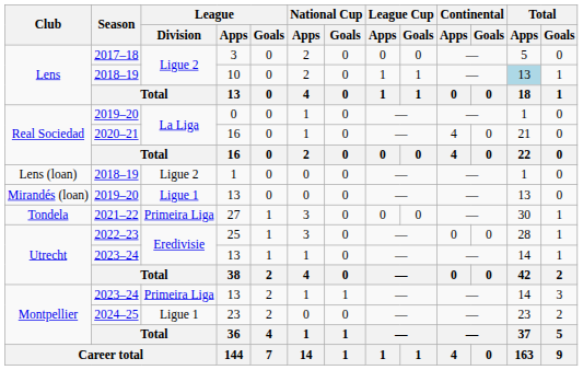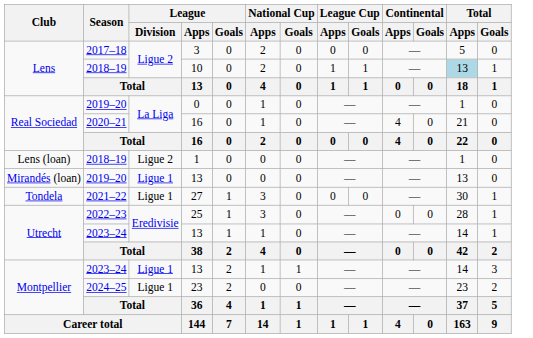27 | League / Division: Primeira Liga -> Ligue 1
Montpellier / 13 | League / Division: Primeira Liga -> Ligue 1
